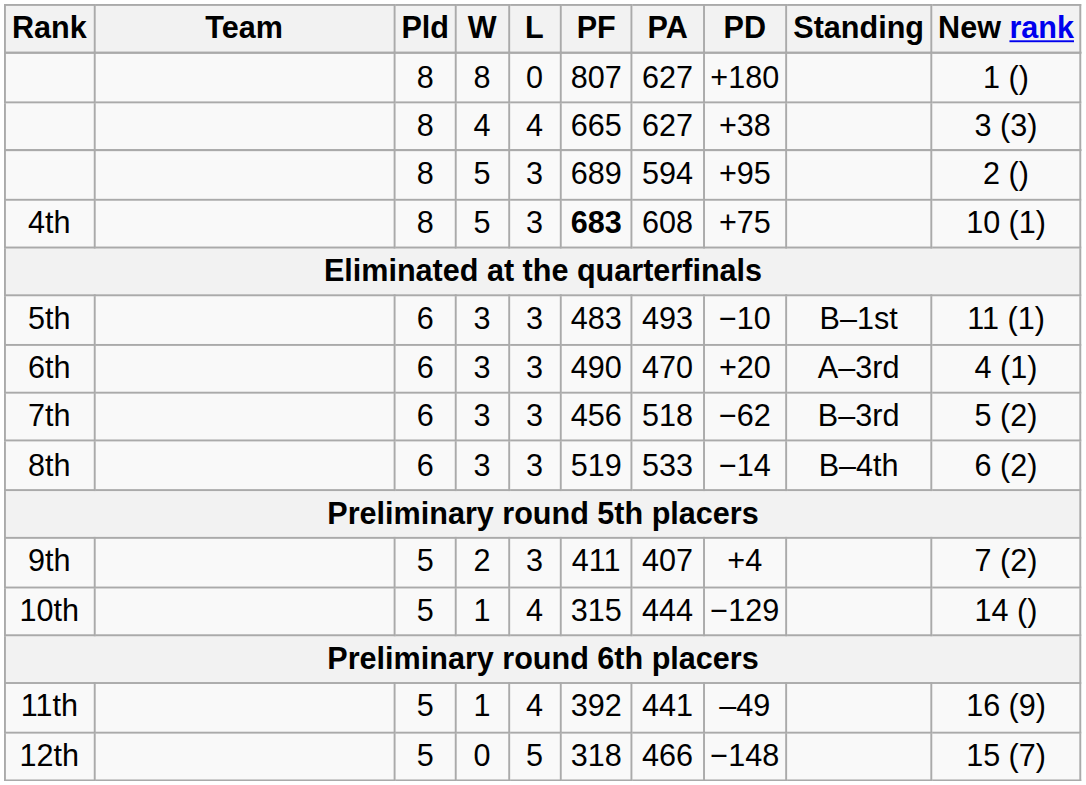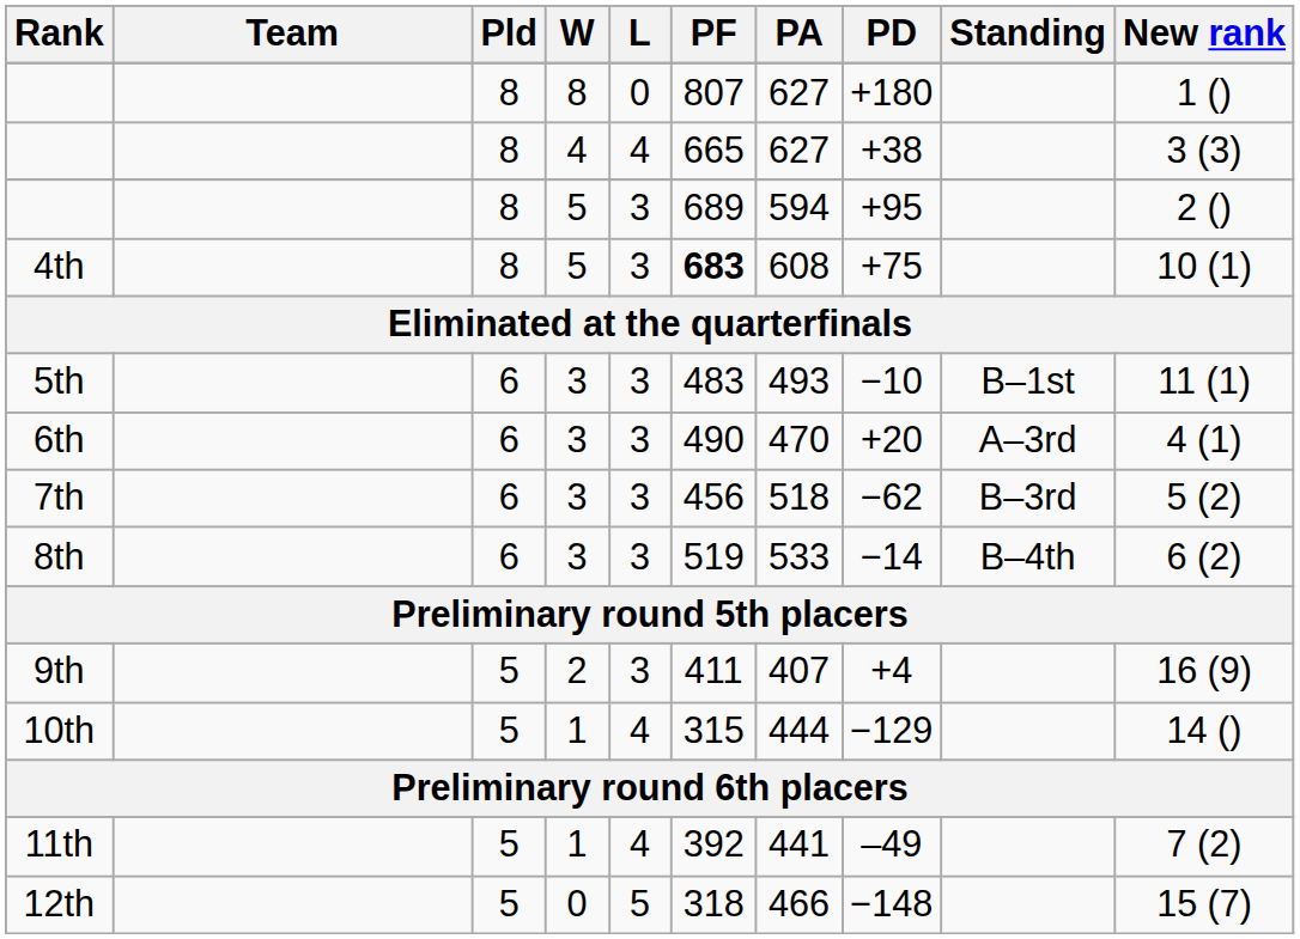9th | New rank: 7 (2) -> 16 (9)
11th | New rank: 16 (9) -> 7 (2)
